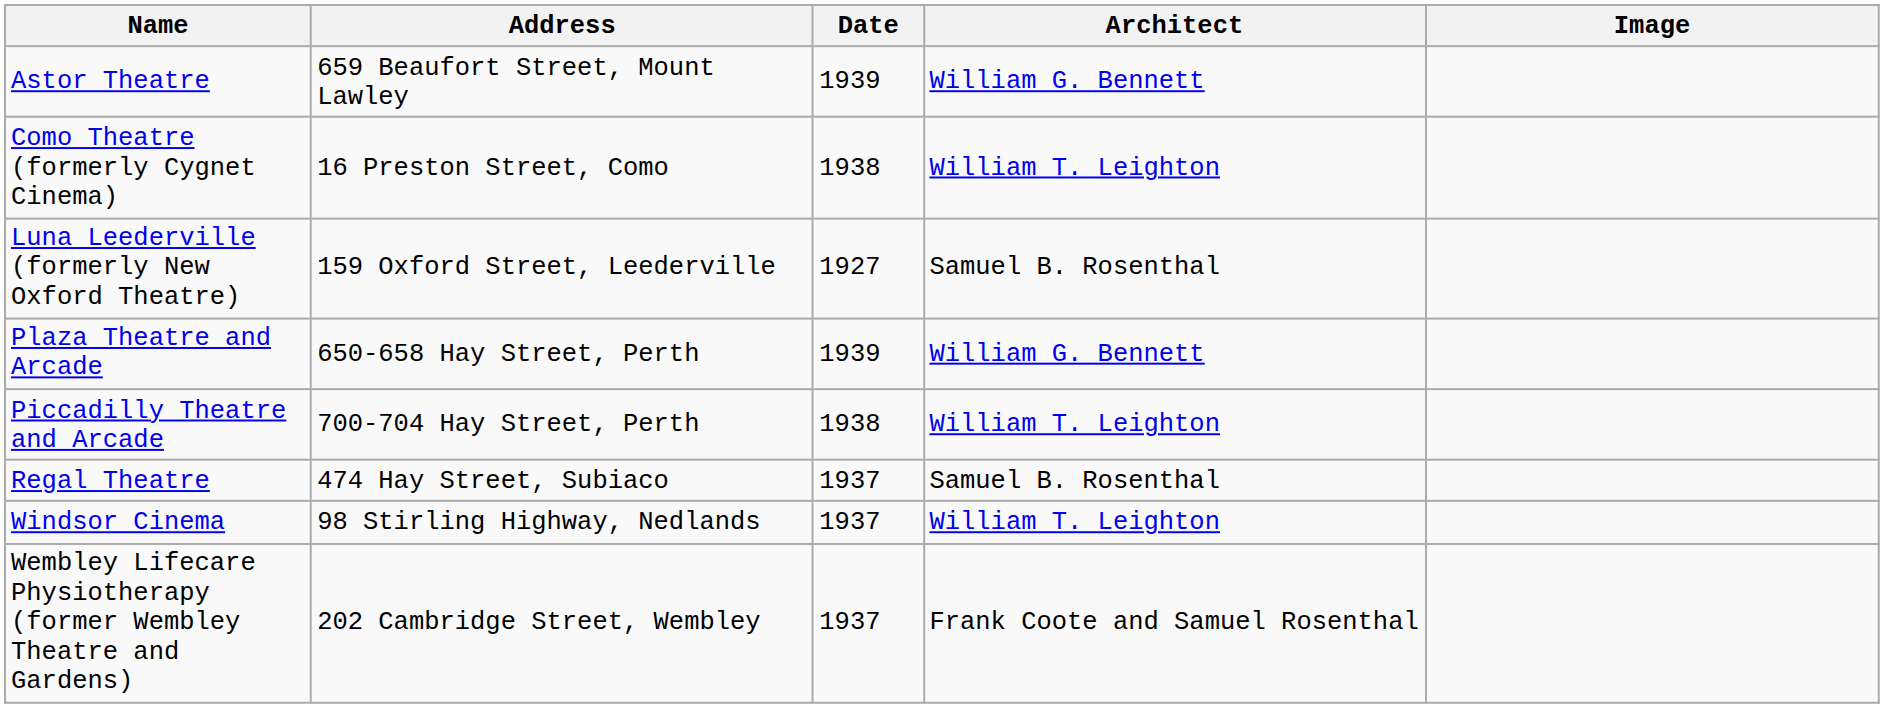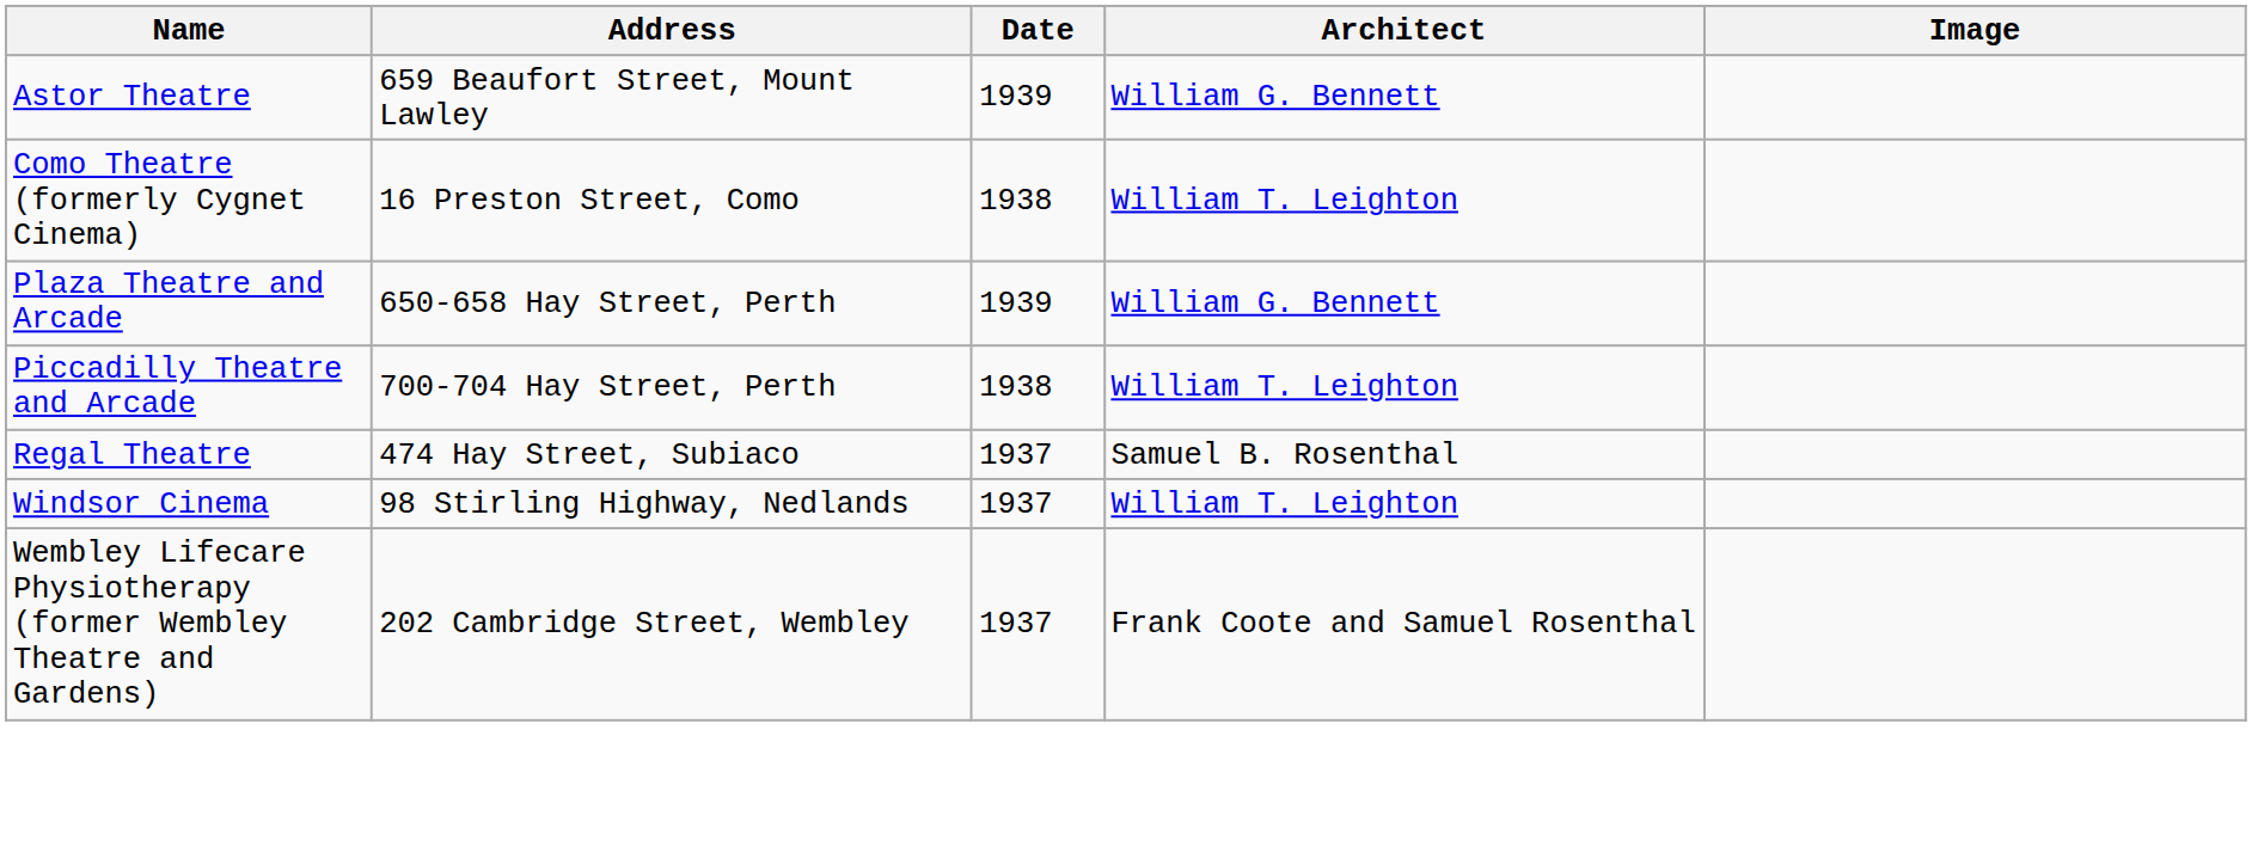- row: Luna Leederville (formerly New Oxford Theatre) | 159 Oxford Street, Leederville | 1927 | Samuel B. Rosenthal
